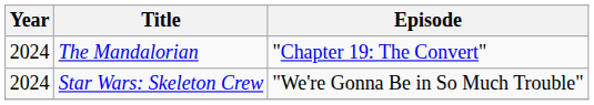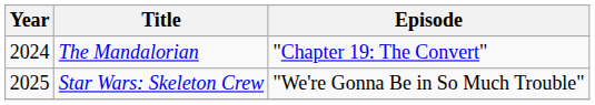Star Wars: Skeleton Crew | Year: 2024 -> 2025
